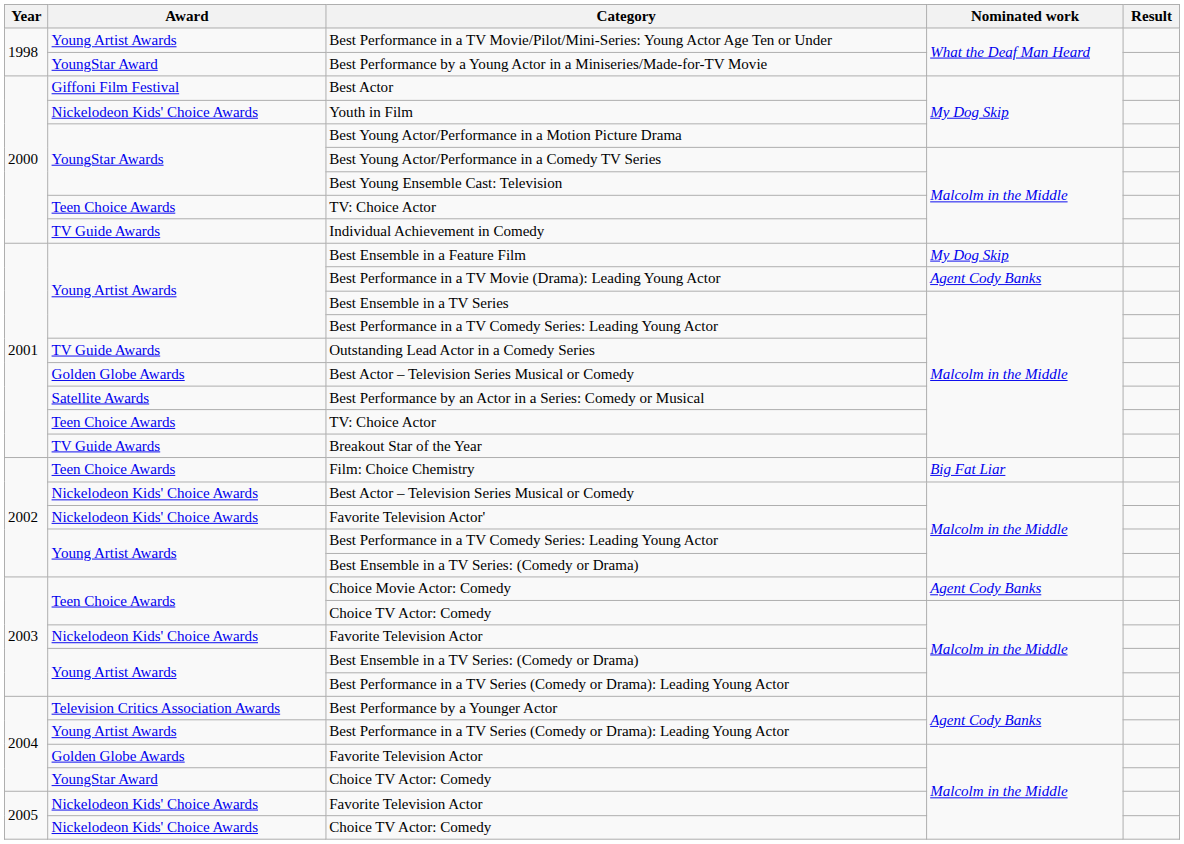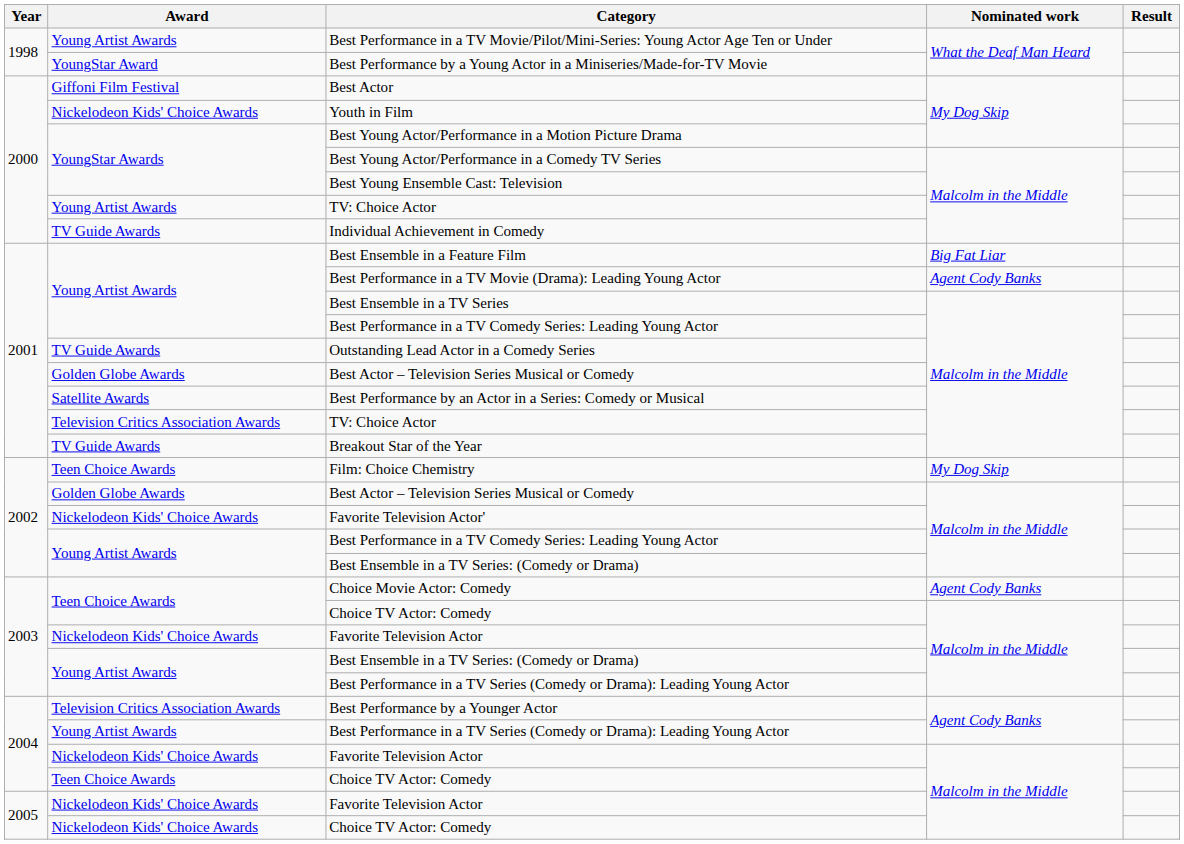2000 / TV: Choice Actor | Award: Teen Choice Awards -> Young Artist Awards
Best Ensemble in a Feature Film | Nominated work: My Dog Skip -> Big Fat Liar
2001 / TV: Choice Actor | Award: Teen Choice Awards -> Television Critics Association Awards
Film: Choice Chemistry | Nominated work: Big Fat Liar -> My Dog Skip
2002 / Best Actor – Television Series Musical or Comedy | Award: Nickelodeon Kids' Choice Awards -> Golden Globe Awards
2004 / Favorite Television Actor | Award: Golden Globe Awards -> Nickelodeon Kids' Choice Awards
2004 / Choice TV Actor: Comedy | Award: YoungStar Award -> Teen Choice Awards
